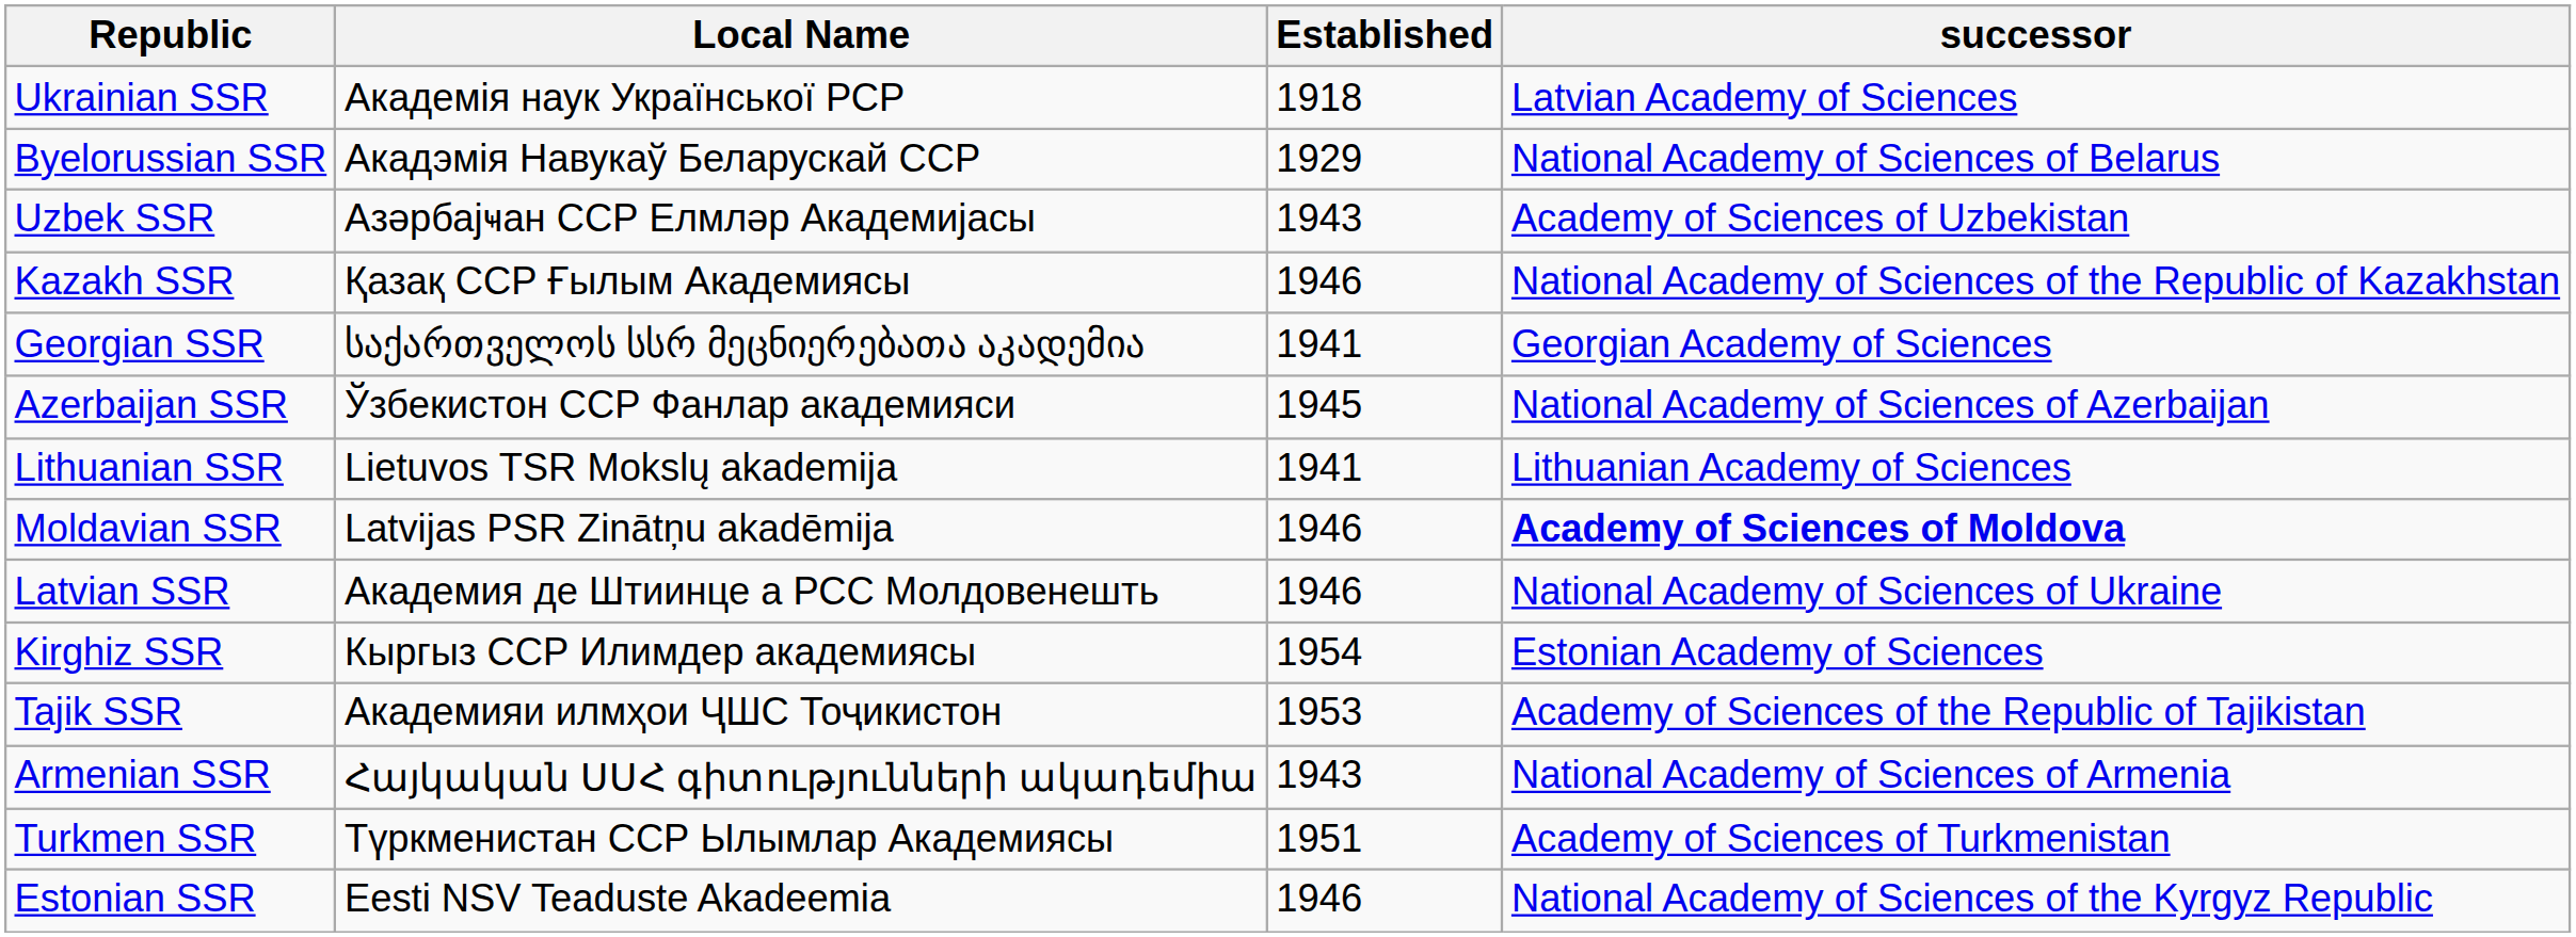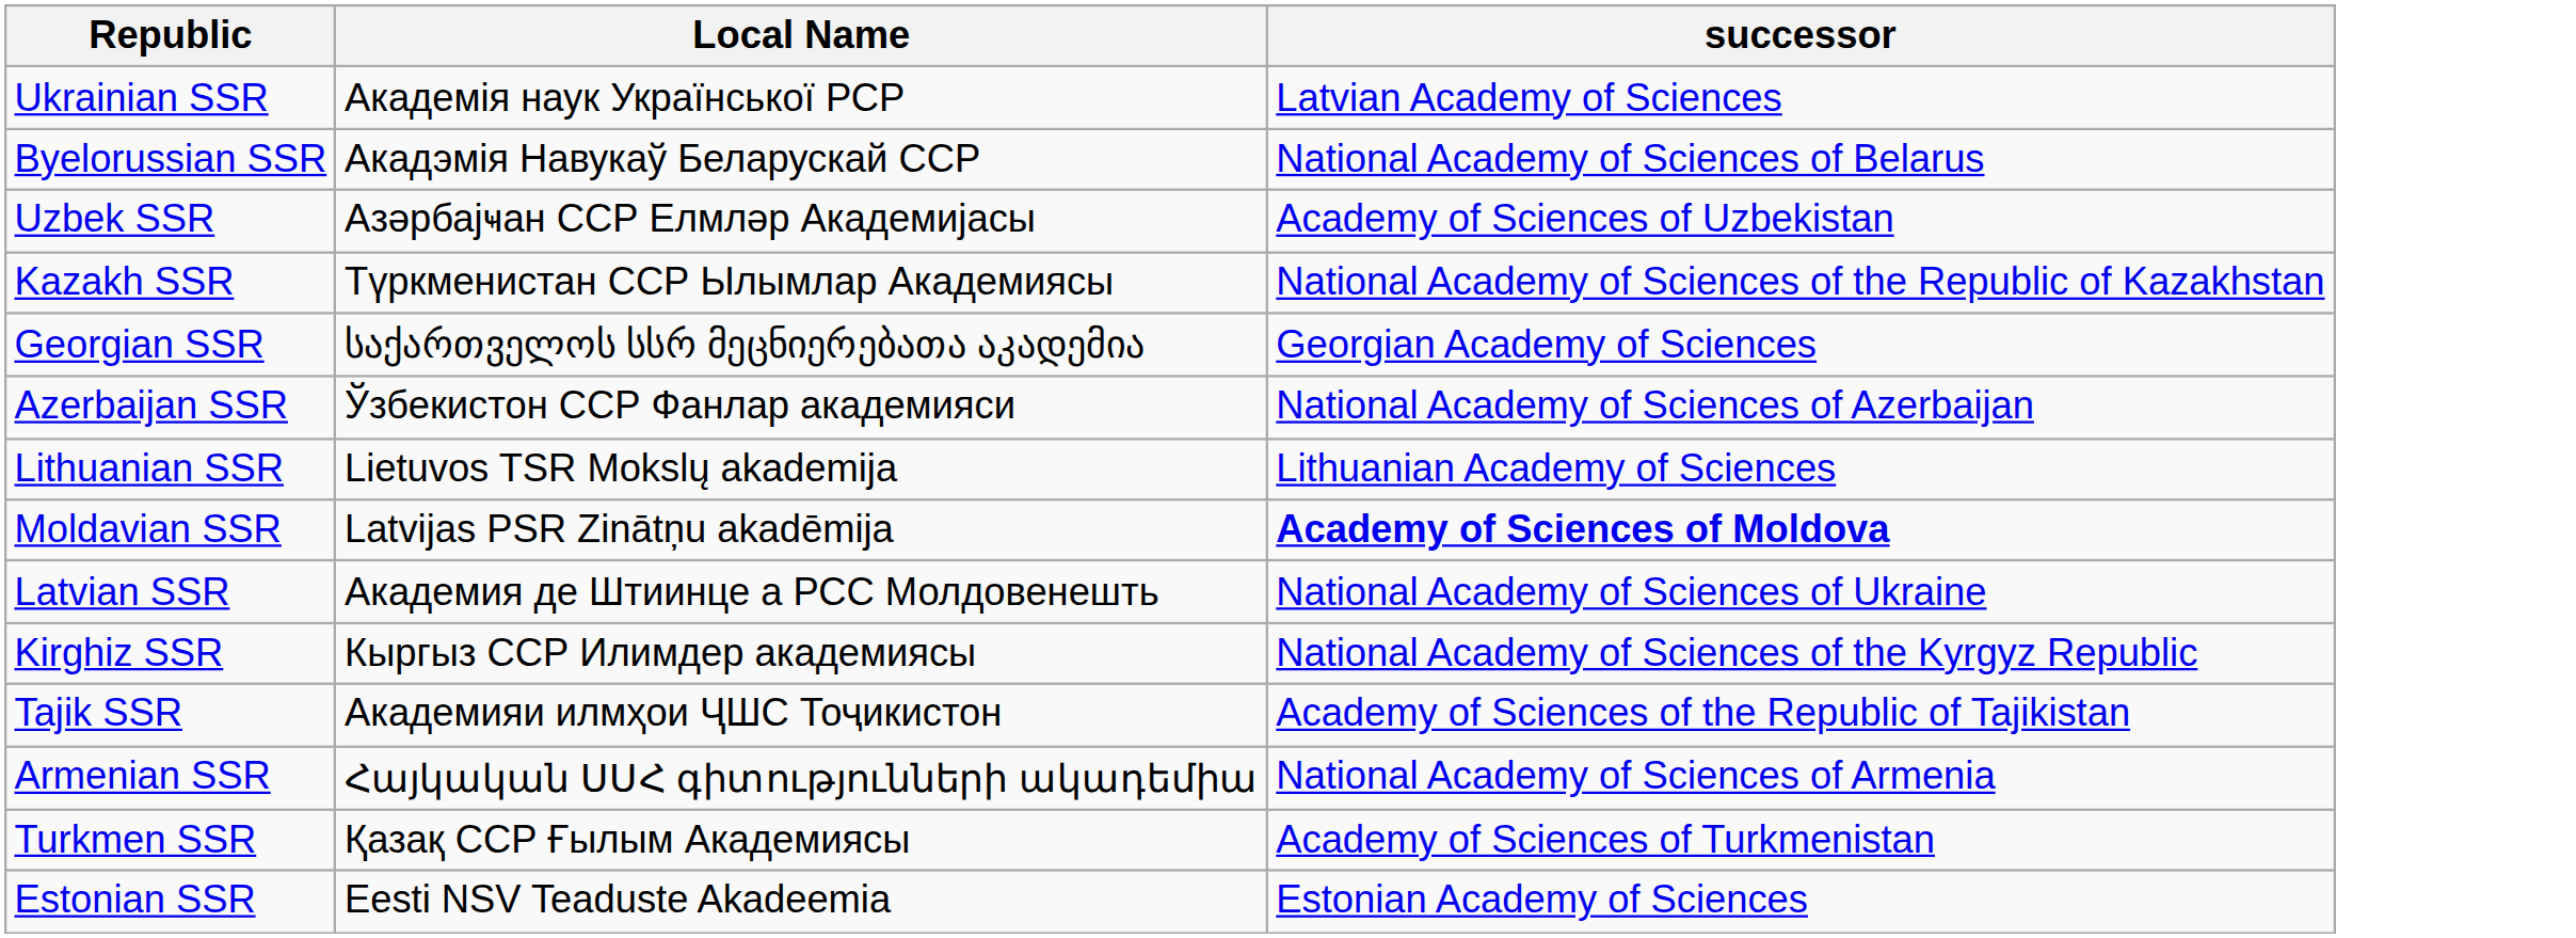- column: Established | 1918 | 1929 | 1943 | 1946 | 1941 | 1945 | 1941 | 1946 | 1946 | 1954 | 1953 | 1943 | 1951 | 1946
Kazakh SSR | Local Name: Қазақ ССР Ғылым Академиясы -> Түркменистан ССР Ылымлар Академиясы
Kirghiz SSR | successor: Estonian Academy of Sciences -> National Academy of Sciences of the Kyrgyz Republic
Turkmen SSR | Local Name: Түркменистан ССР Ылымлар Академиясы -> Қазақ ССР Ғылым Академиясы
Estonian SSR | successor: National Academy of Sciences of the Kyrgyz Republic -> Estonian Academy of Sciences
